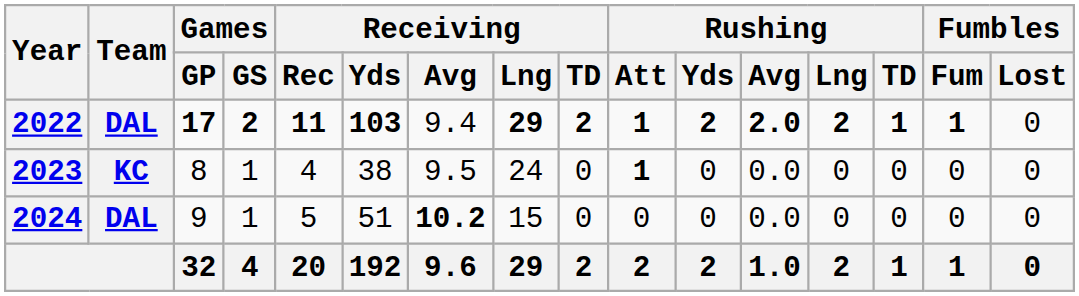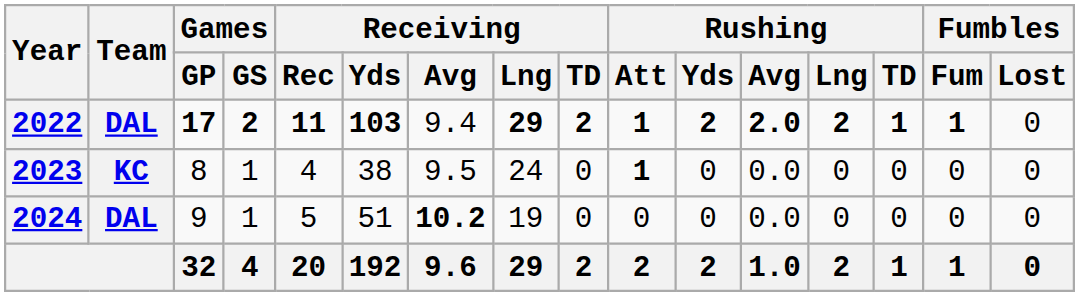2024 | Receiving / Lng: 15 -> 19
